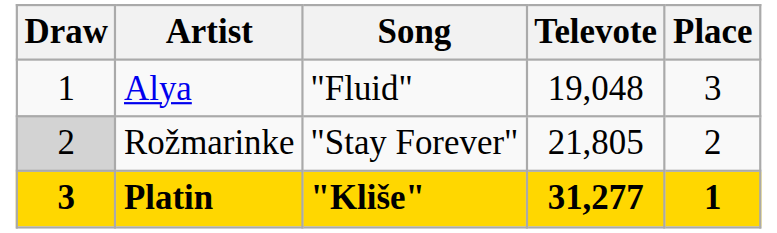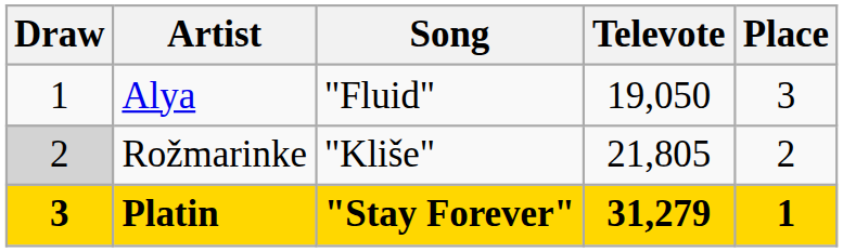Alya | Televote: 19,048 -> 19,050
Rožmarinke | Song: "Stay Forever" -> "Kliše"
Platin | Song: "Kliše" -> "Stay Forever"
Platin | Televote: 31,277 -> 31,279
